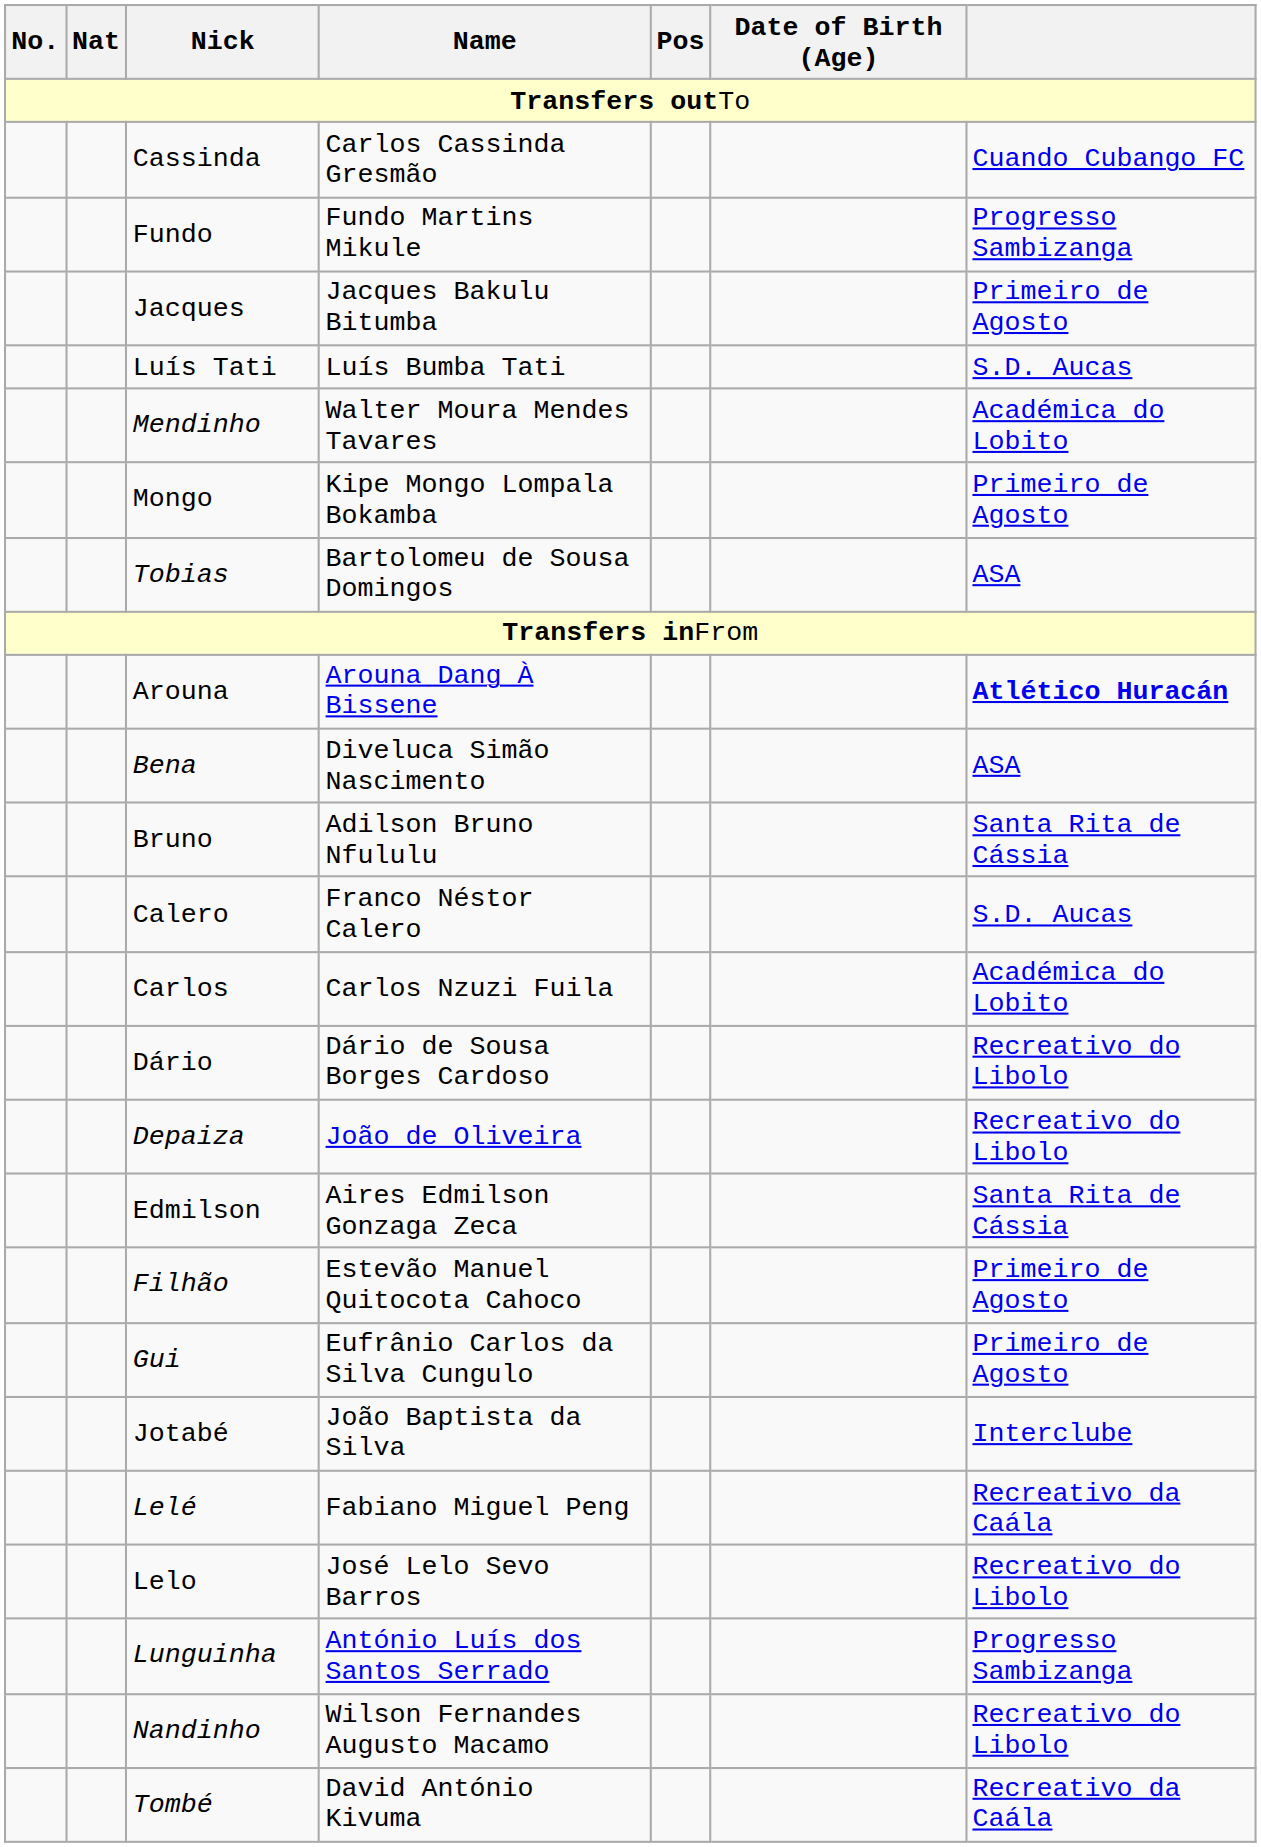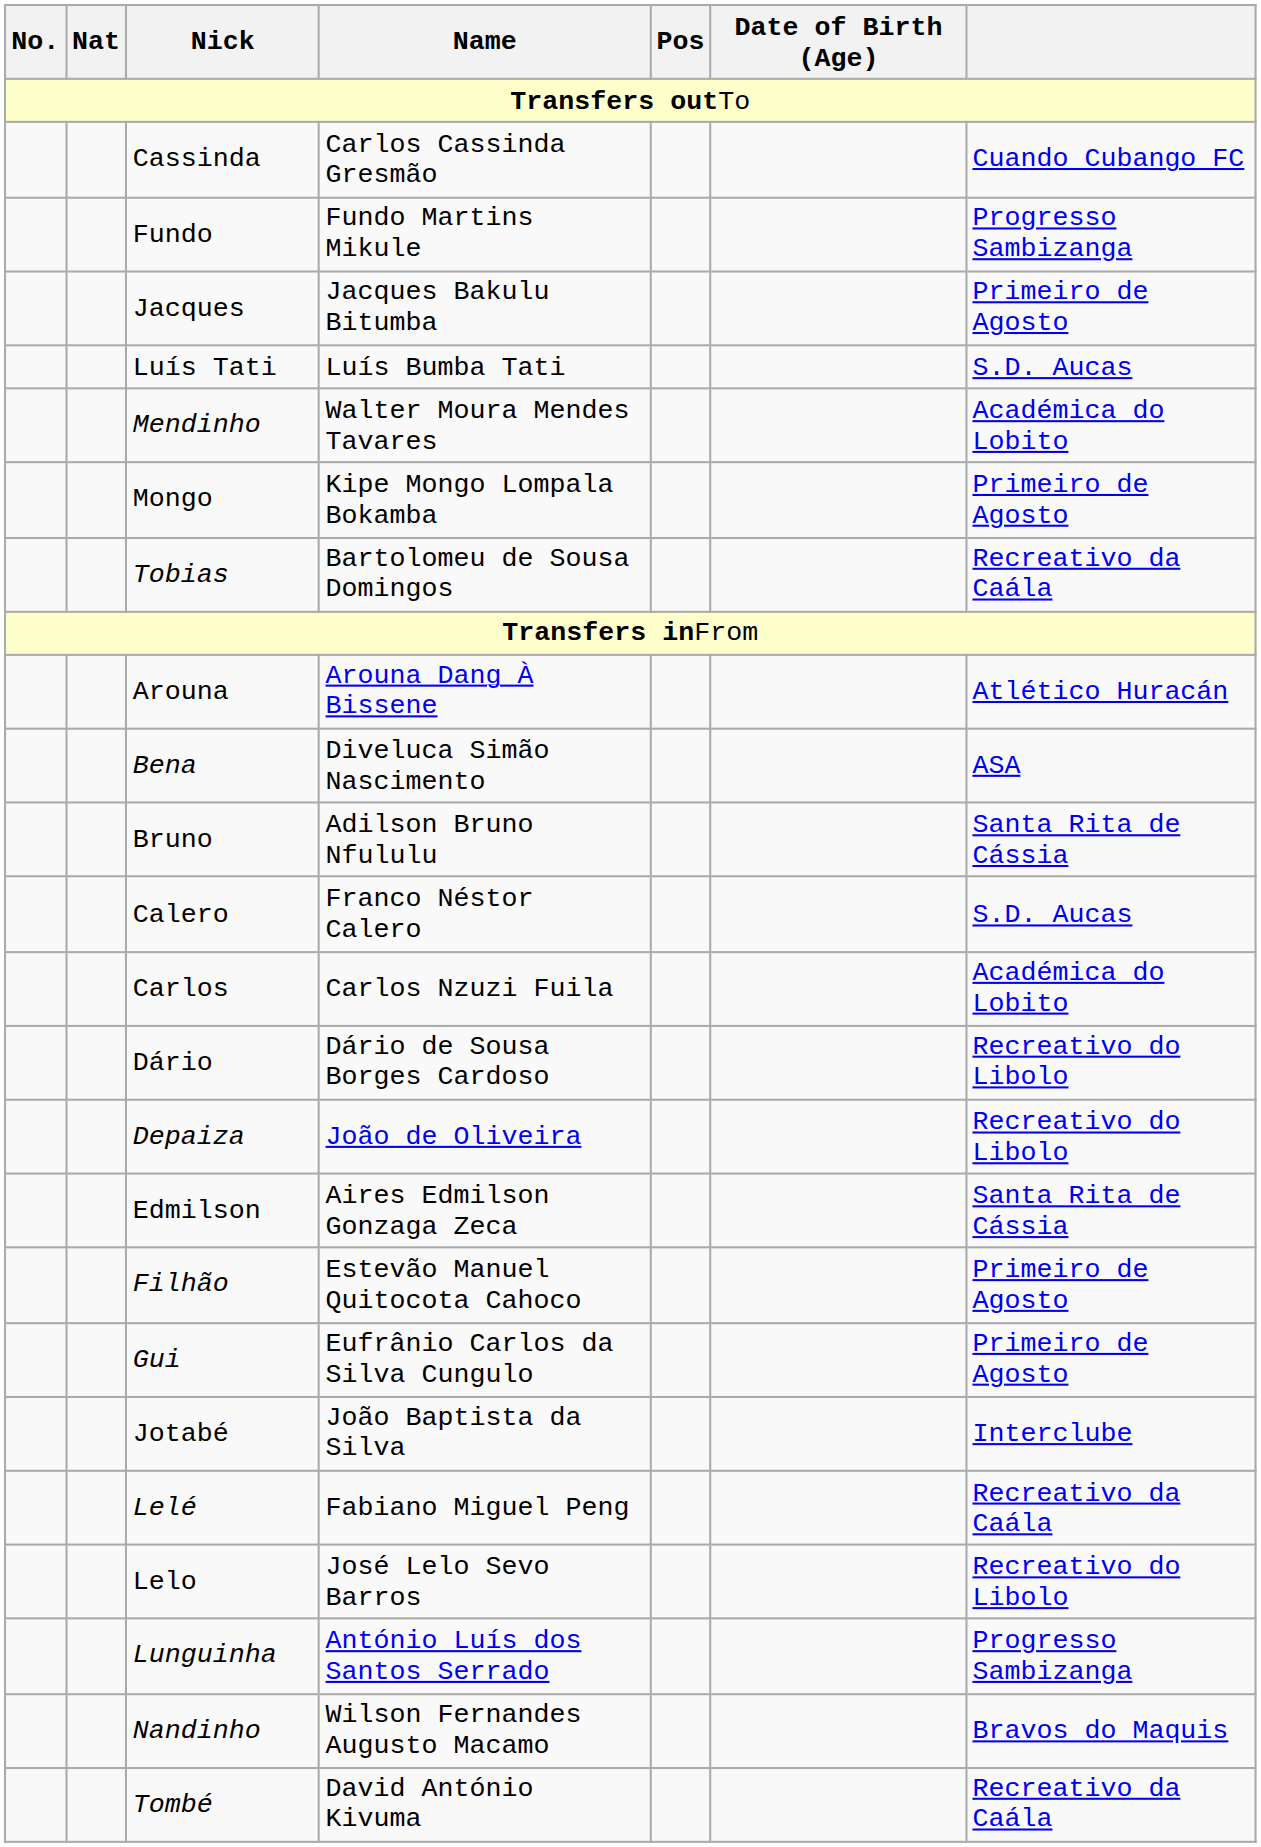Tobias | column 7: ASA -> Recreativo da Caála
Arouna | column 7: bold -> normal
Nandinho | column 7: Recreativo do Libolo -> Bravos do Maquis
